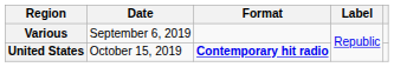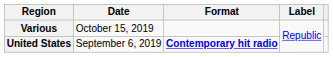Various | Date: September 6, 2019 -> October 15, 2019
United States | Date: October 15, 2019 -> September 6, 2019
